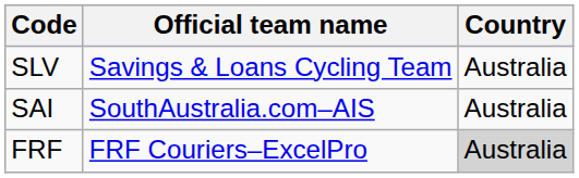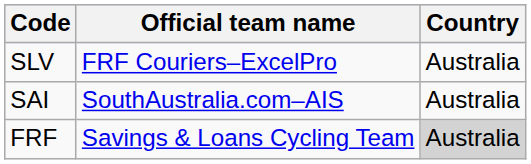SLV | Official team name: Savings & Loans Cycling Team -> FRF Couriers–ExcelPro
FRF | Official team name: FRF Couriers–ExcelPro -> Savings & Loans Cycling Team
